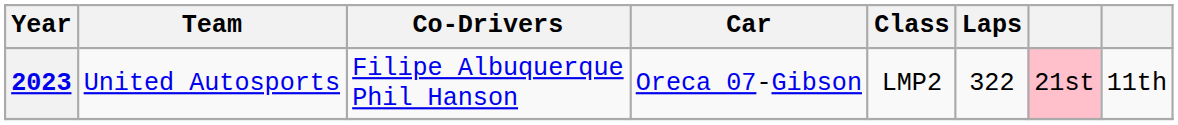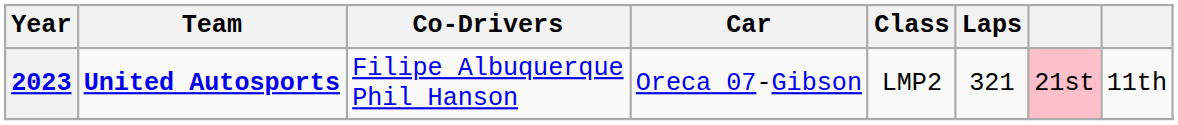2023 | Team: normal -> bold
2023 | Laps: 322 -> 321
